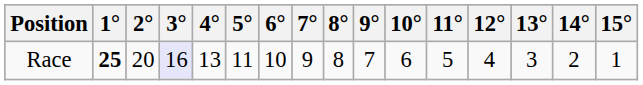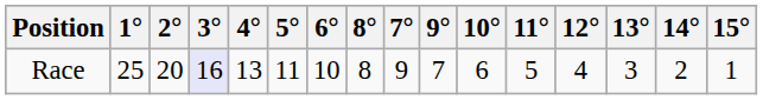columns swapped: 7° <-> 8°
Race | 1°: bold -> normal
